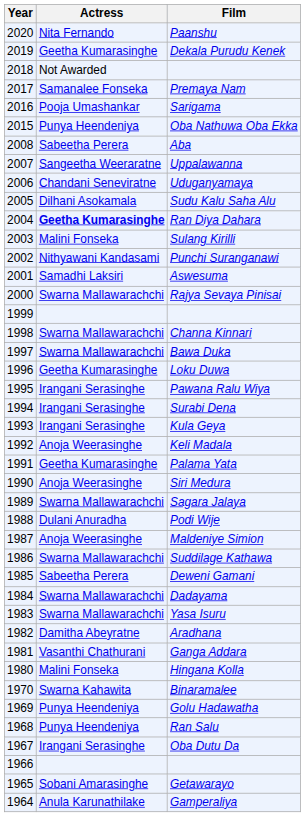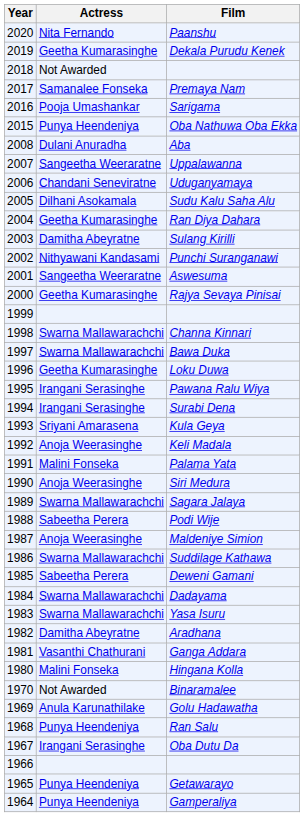Aba | Actress: Sabeetha Perera -> Dulani Anuradha
Ran Diya Dahara | Actress: bold -> normal
Sulang Kirilli | Actress: Malini Fonseka -> Damitha Abeyratne
Aswesuma | Actress: Samadhi Laksiri -> Sangeetha Weeraratne
Rajya Sevaya Pinisai | Actress: Swarna Mallawarachchi -> Geetha Kumarasinghe
Kula Geya | Actress: Irangani Serasinghe -> Sriyani Amarasena
Palama Yata | Actress: Geetha Kumarasinghe -> Malini Fonseka
Podi Wije | Actress: Dulani Anuradha -> Sabeetha Perera
Binaramalee | Actress: Swarna Kahawita -> Not Awarded
Golu Hadawatha | Actress: Punya Heendeniya -> Anula Karunathilake
Getawarayo | Actress: Sobani Amarasinghe -> Punya Heendeniya
Gamperaliya | Actress: Anula Karunathilake -> Punya Heendeniya
